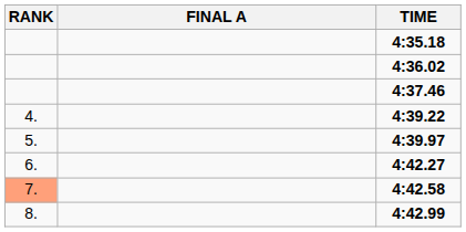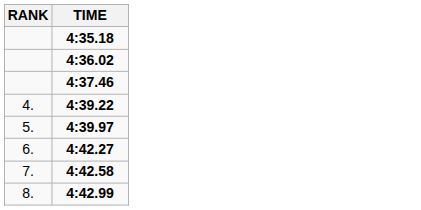- column: FINAL A
4:42.58 | RANK: lightsalmon background -> no background
